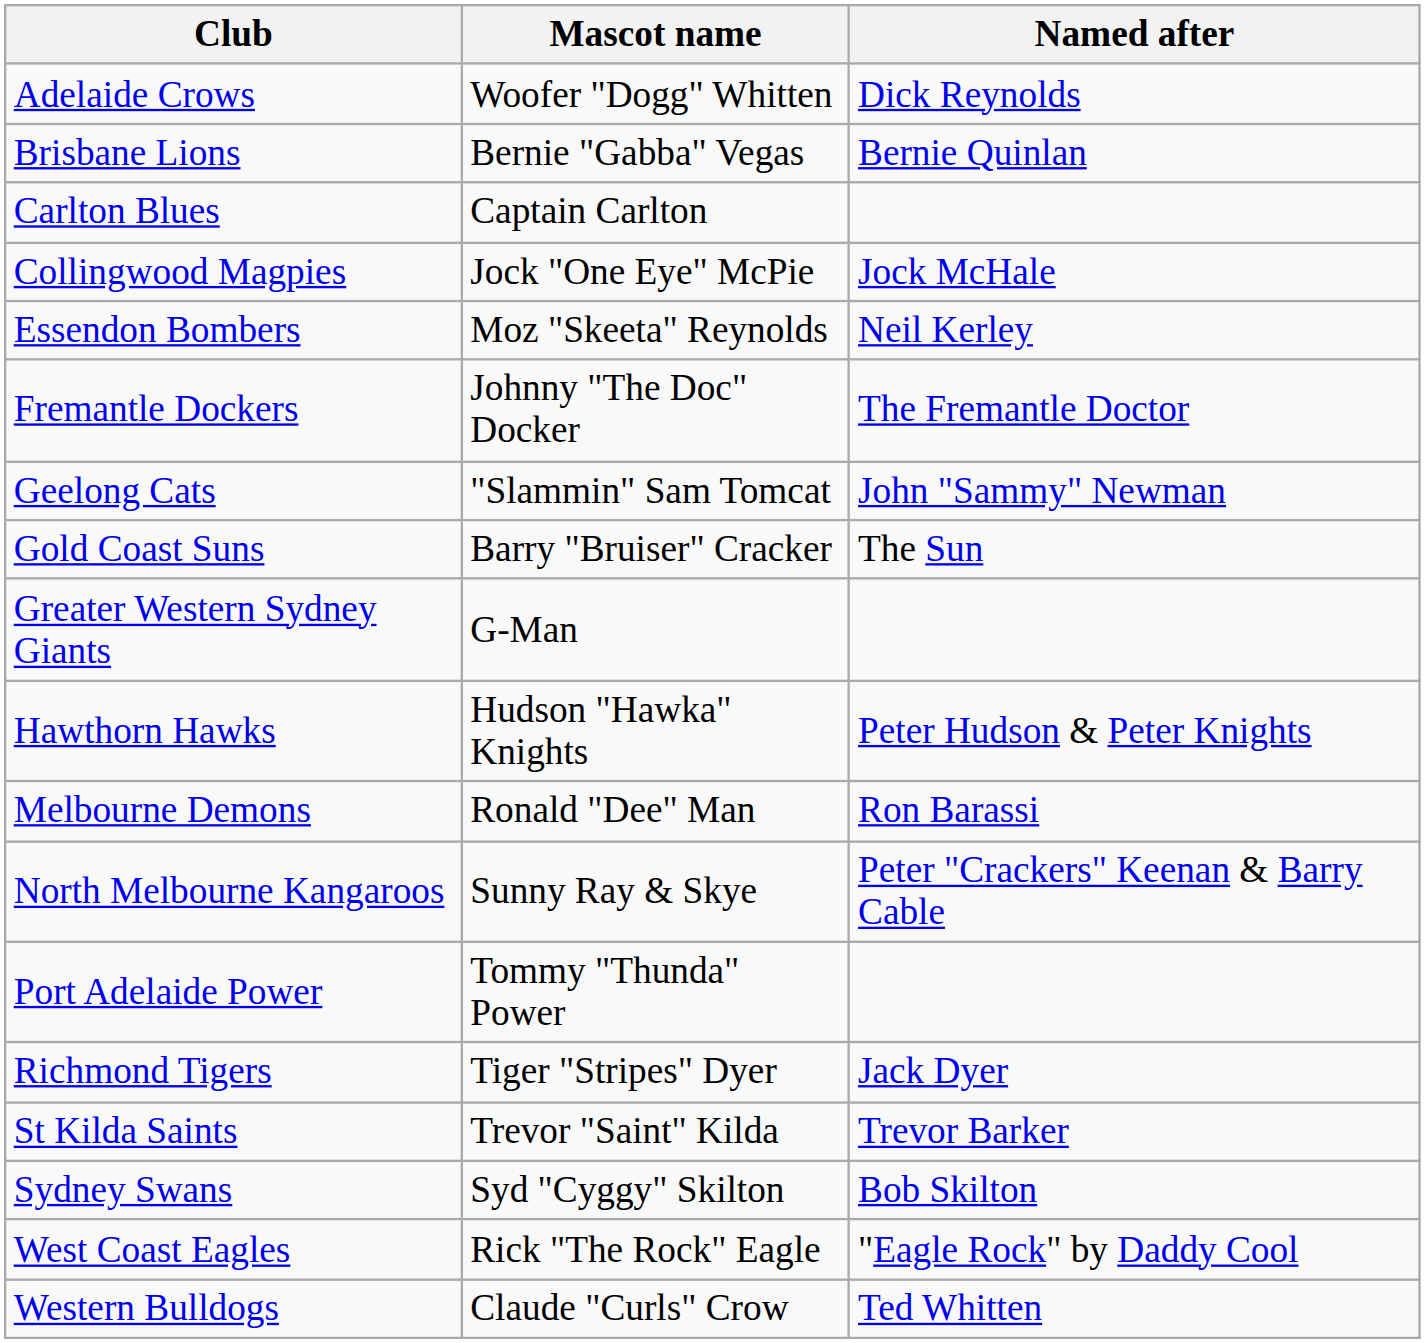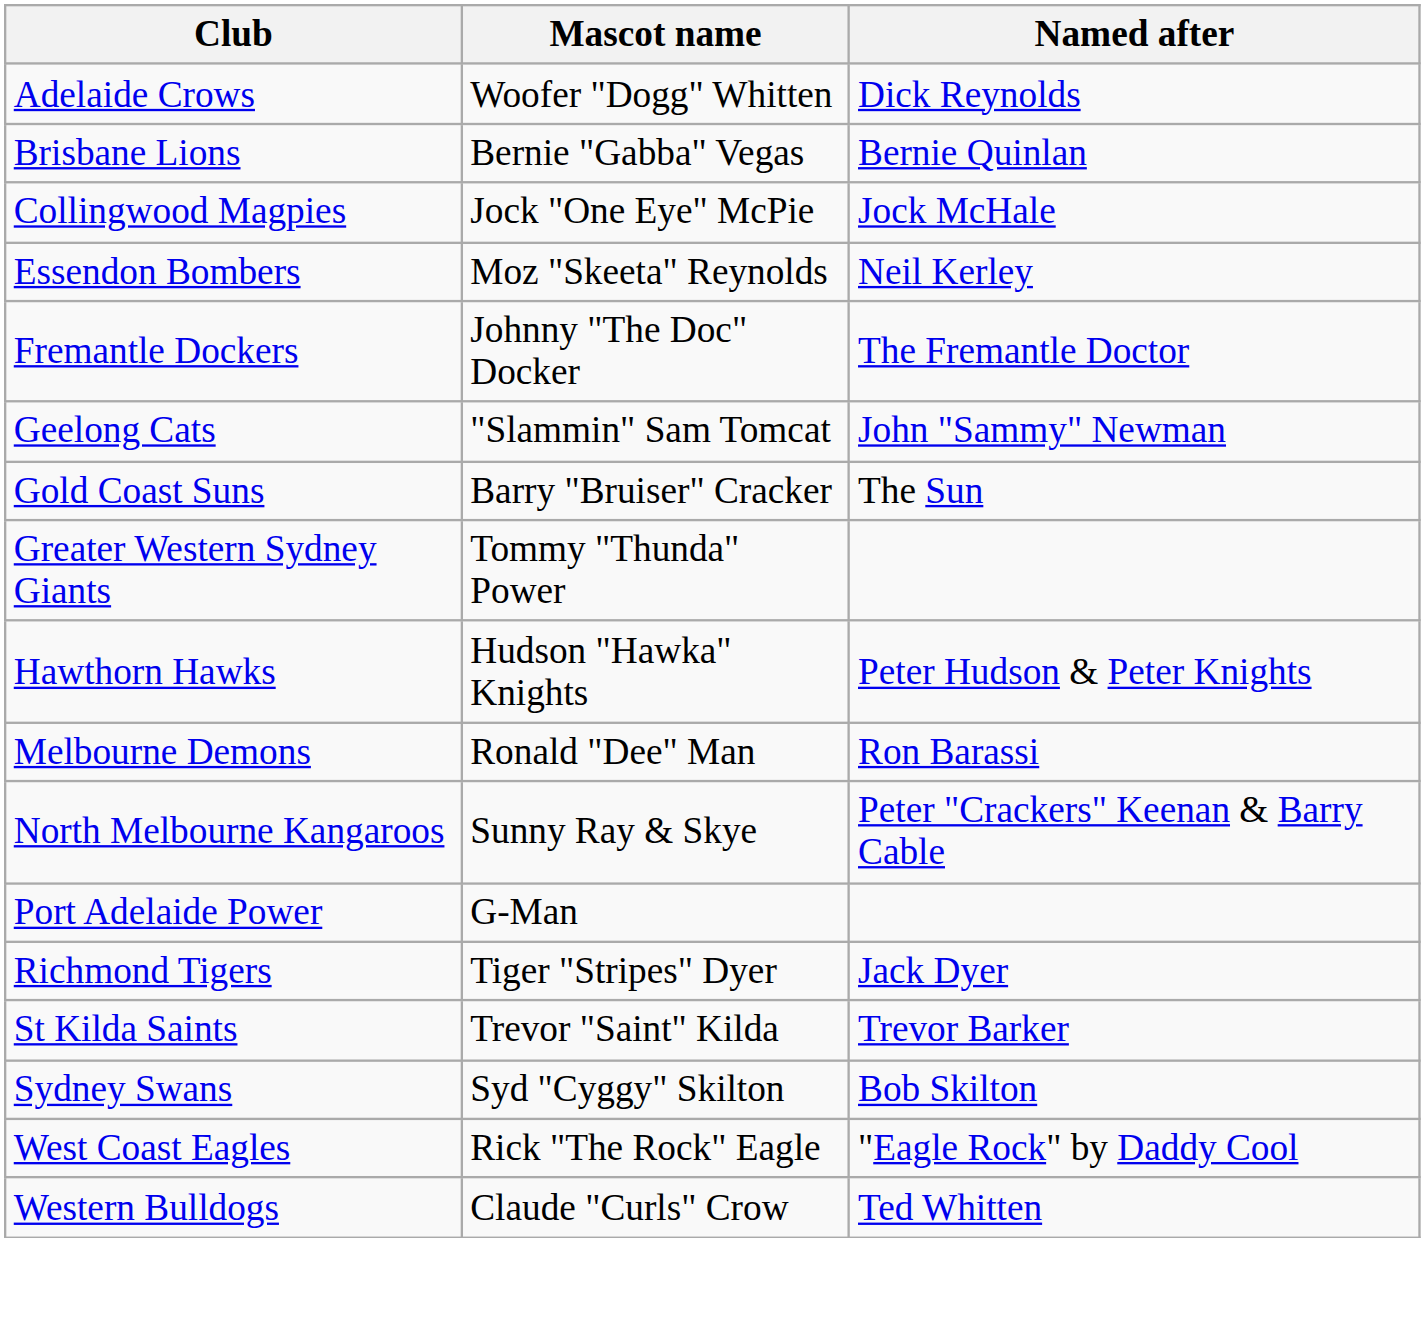- row: Carlton Blues | Captain Carlton
Greater Western Sydney Giants | Mascot name: G-Man -> Tommy "Thunda" Power
Port Adelaide Power | Mascot name: Tommy "Thunda" Power -> G-Man
